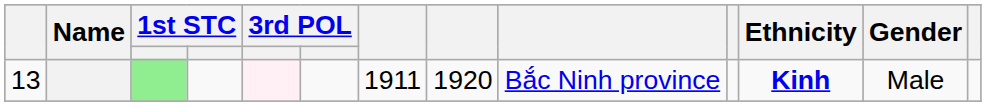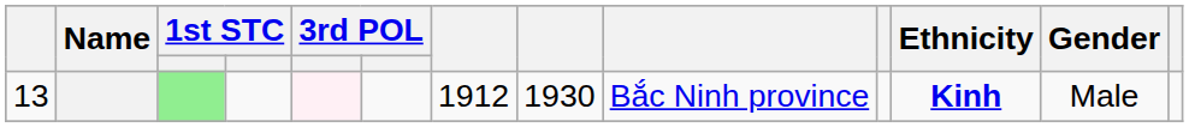13 | column 7: 1911 -> 1912
13 | column 8: 1920 -> 1930
